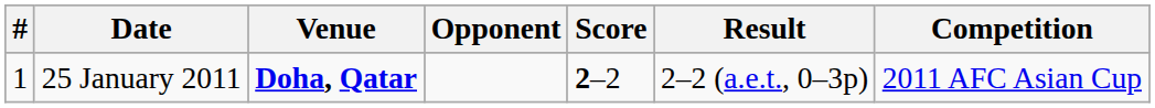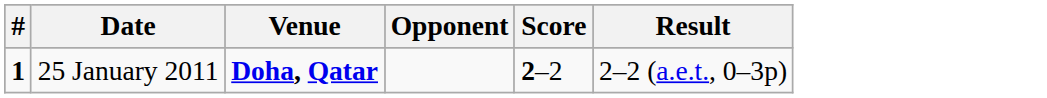- column: Competition | 2011 AFC Asian Cup
25 January 2011 | #: normal -> bold
